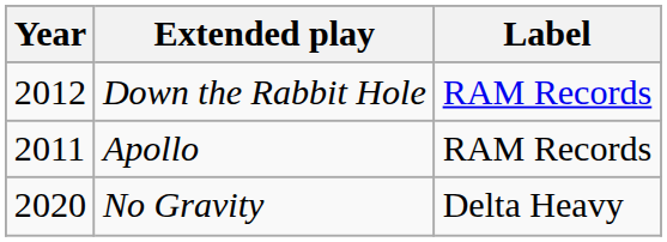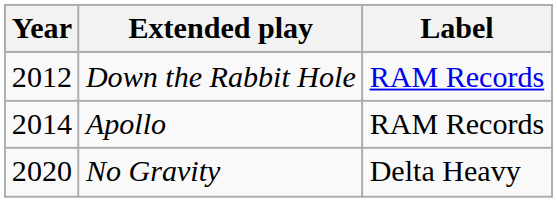Apollo | Year: 2011 -> 2014
